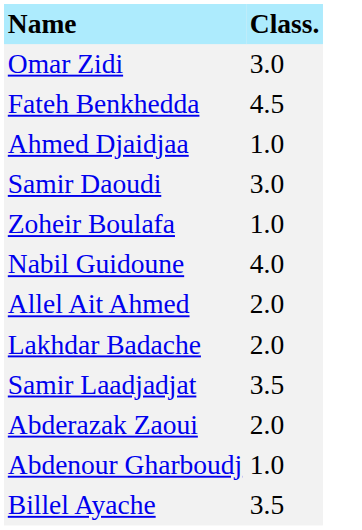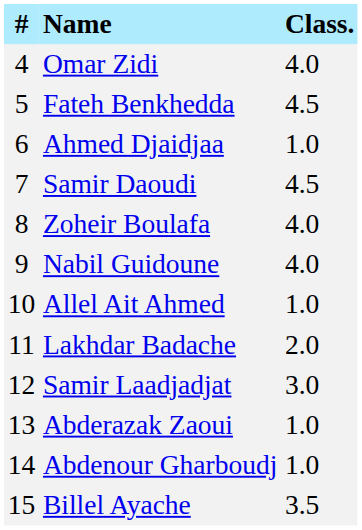+ column: # | 4 | 5 | 6 | 7 | 8 | 9 | 10 | 11 | 12 | 13 | 14 | 15
Omar Zidi | Class.: 3.0 -> 4.0
Samir Daoudi | Class.: 3.0 -> 4.5
Zoheir Boulafa | Class.: 1.0 -> 4.0
Allel Ait Ahmed | Class.: 2.0 -> 1.0
Samir Laadjadjat | Class.: 3.5 -> 3.0
Abderazak Zaoui | Class.: 2.0 -> 1.0
